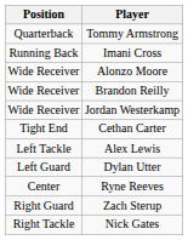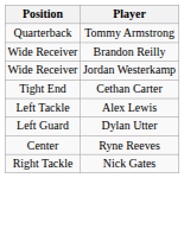- row: Running Back | Imani Cross
- row: Wide Receiver | Alonzo Moore
- row: Right Guard | Zach Sterup
